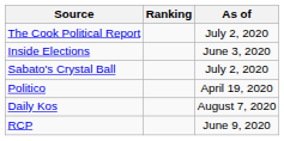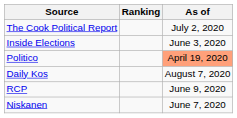- row: Sabato's Crystal Ball | July 2, 2020
Politico | As of: no background -> lightsalmon background
+ row: Niskanen | June 7, 2020
